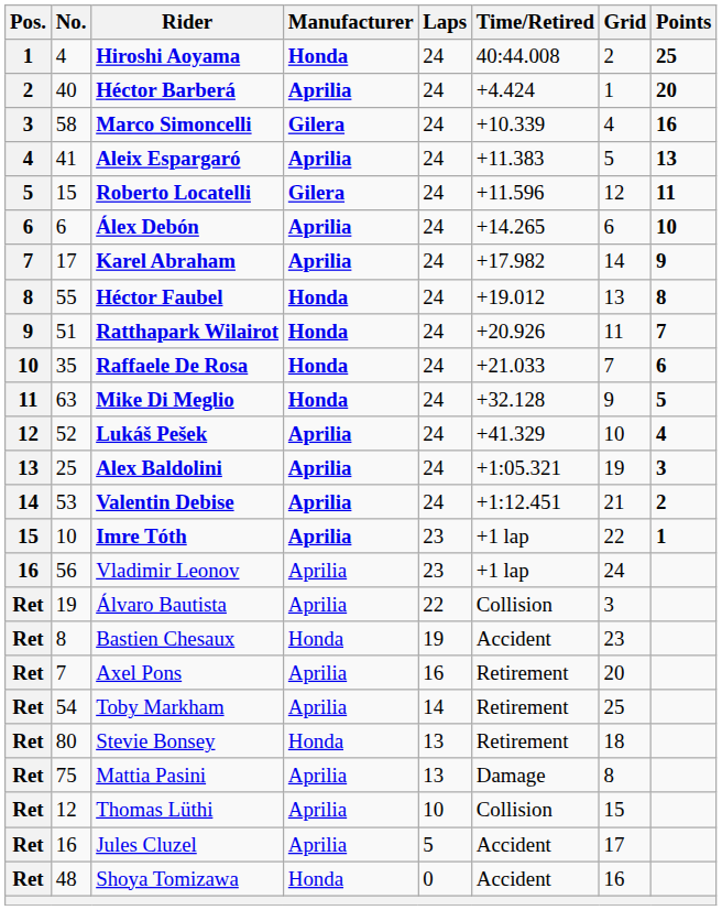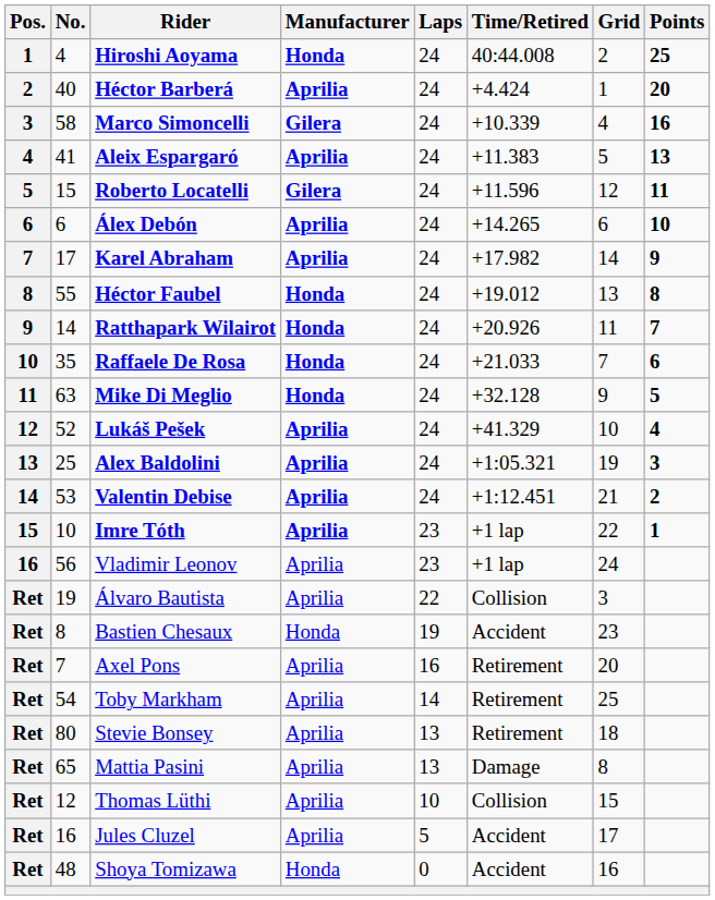Ratthapark Wilairot | No.: 51 -> 14
Stevie Bonsey | Manufacturer: Honda -> Aprilia
Mattia Pasini | No.: 75 -> 65
